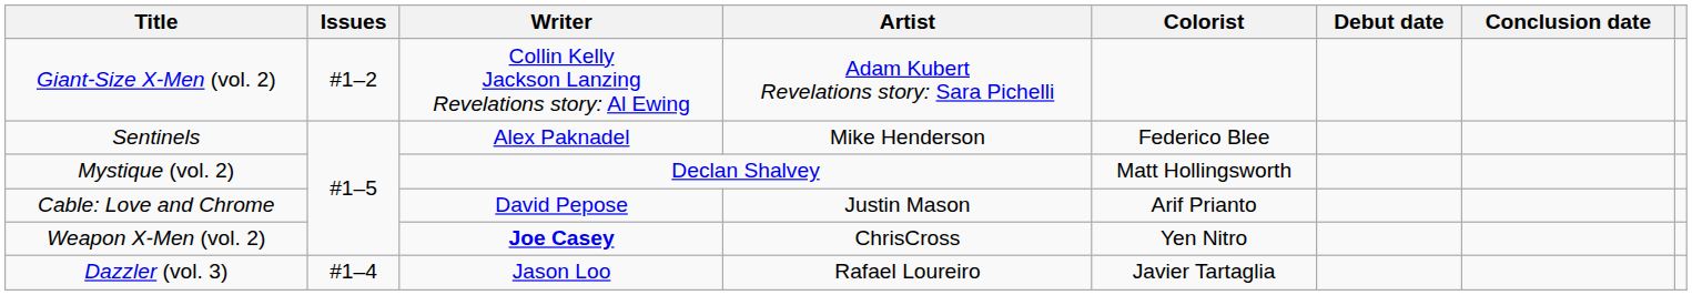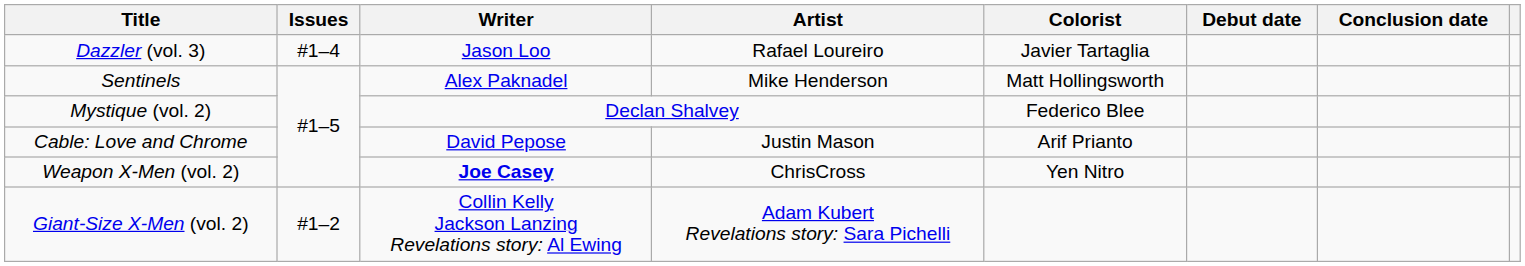rows swapped: Dazzler (vol. 3) <-> Giant-Size X-Men (vol. 2)
Sentinels | Colorist: Federico Blee -> Matt Hollingsworth
Mystique (vol. 2) | Colorist: Matt Hollingsworth -> Federico Blee
